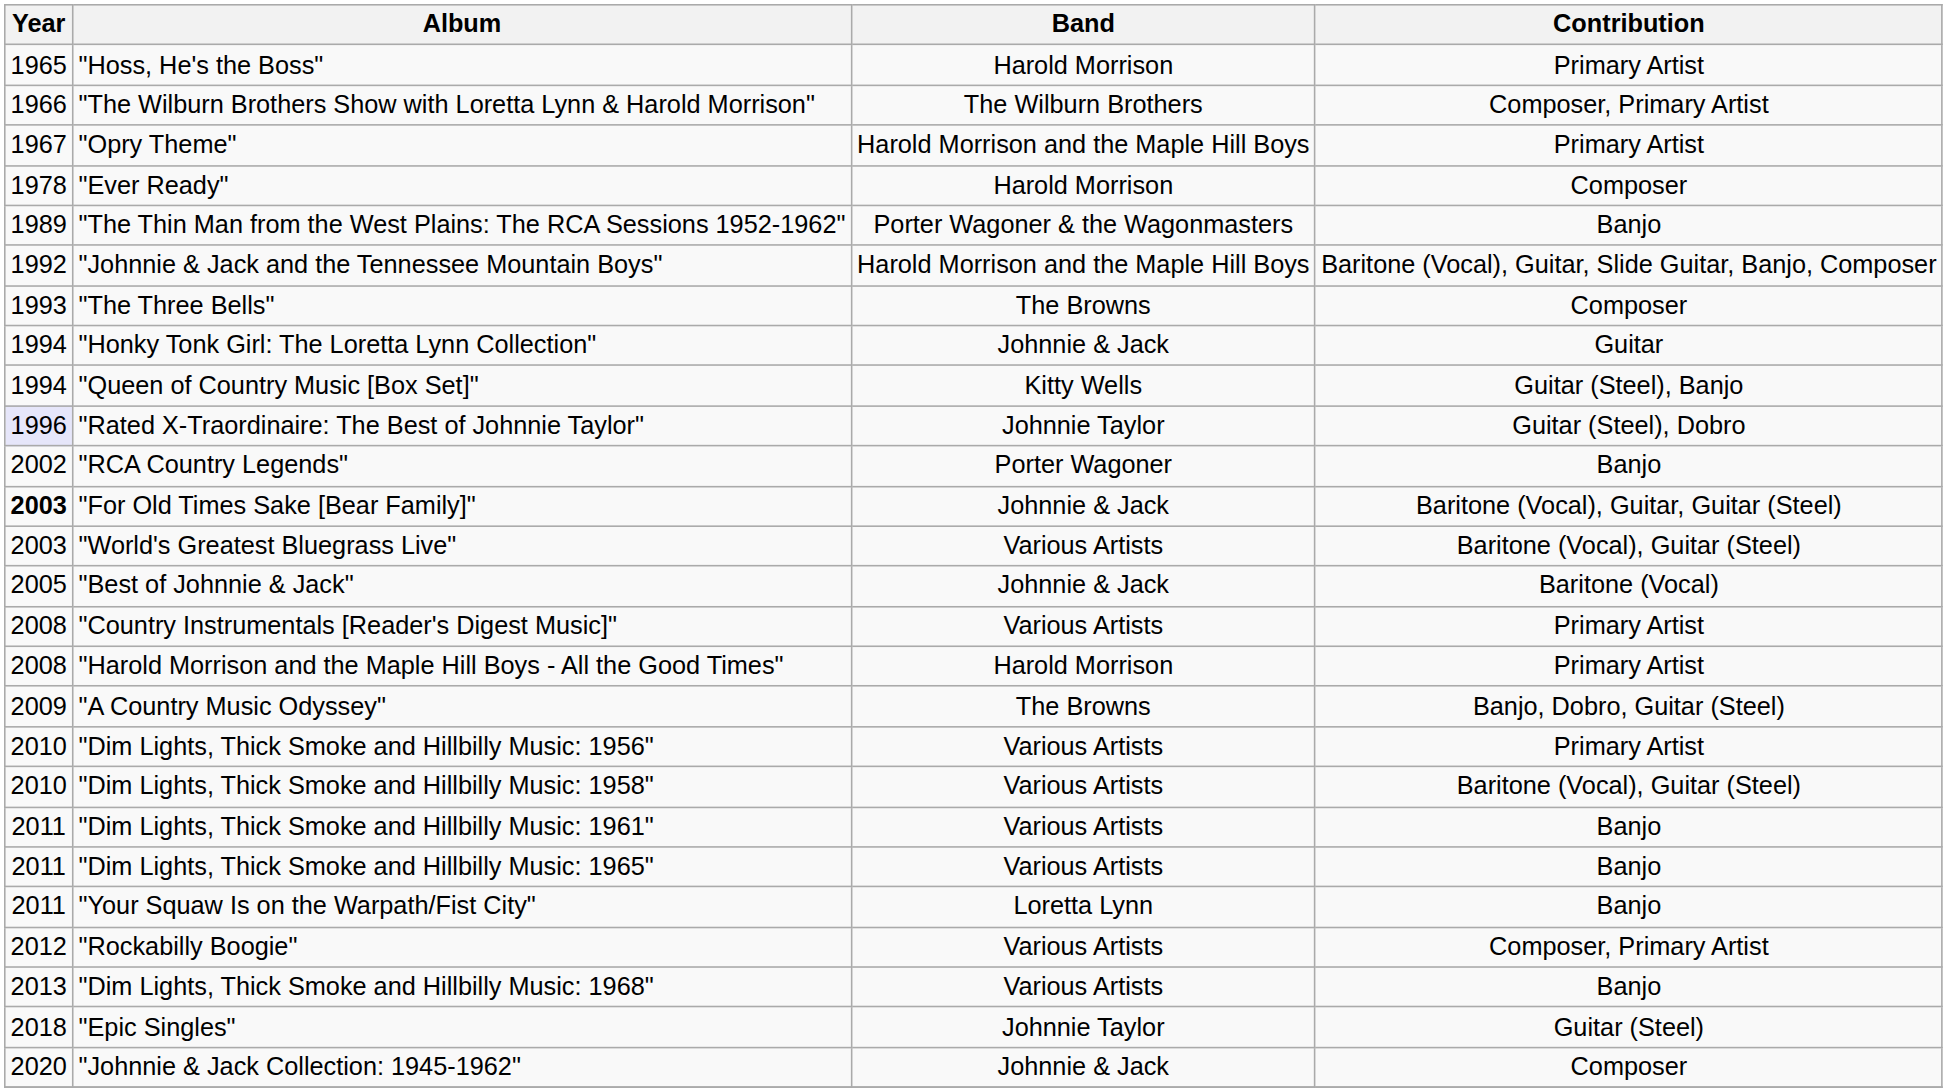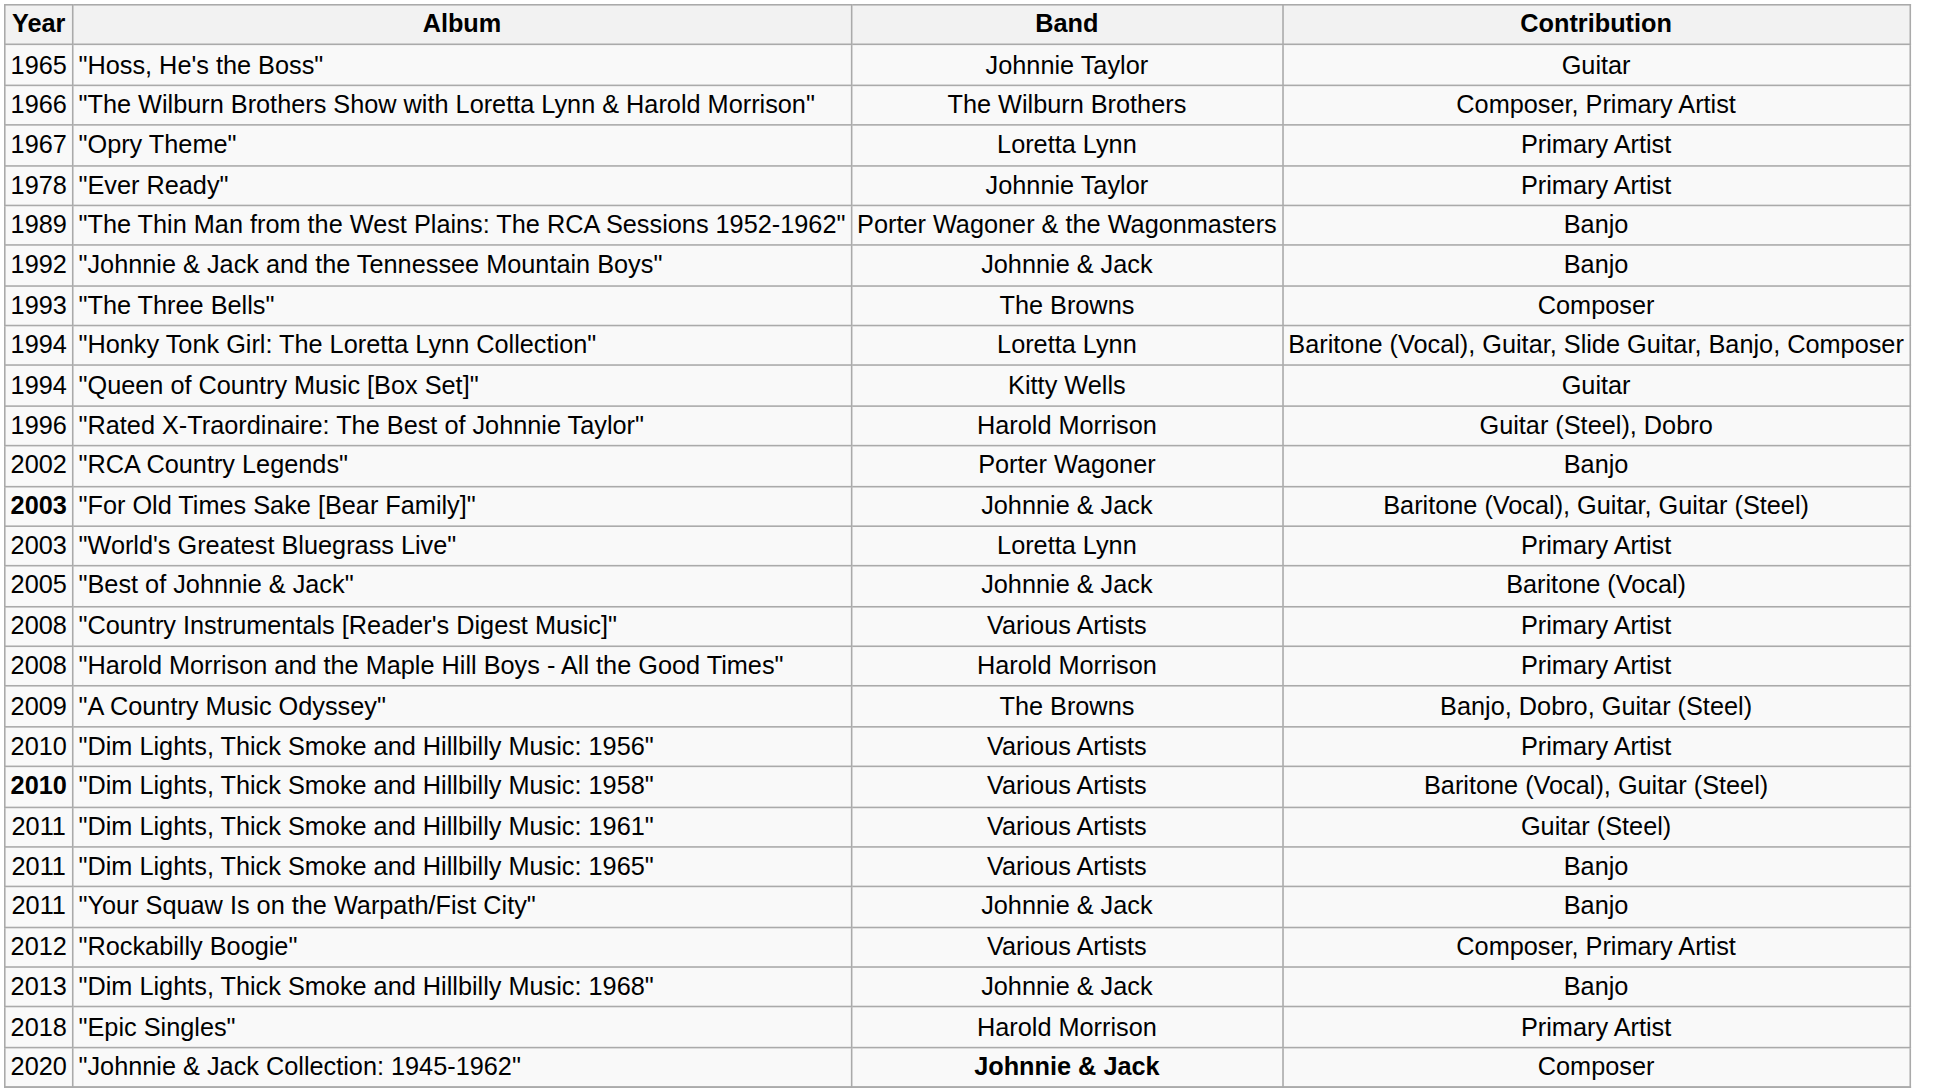"Hoss, He's the Boss" | Band: Harold Morrison -> Johnnie Taylor
"Hoss, He's the Boss" | Contribution: Primary Artist -> Guitar
"Opry Theme" | Band: Harold Morrison and the Maple Hill Boys -> Loretta Lynn
"Ever Ready" | Band: Harold Morrison -> Johnnie Taylor
"Ever Ready" | Contribution: Composer -> Primary Artist
"Johnnie & Jack and the Tennessee Mountain Boys" | Band: Harold Morrison and the Maple Hill Boys -> Johnnie & Jack
"Johnnie & Jack and the Tennessee Mountain Boys" | Contribution: Baritone (Vocal), Guitar, Slide Guitar, Banjo, Composer -> Banjo
"Honky Tonk Girl: The Loretta Lynn Collection" | Band: Johnnie & Jack -> Loretta Lynn
"Honky Tonk Girl: The Loretta Lynn Collection" | Contribution: Guitar -> Baritone (Vocal), Guitar, Slide Guitar, Banjo, Composer
"Queen of Country Music [Box Set]" | Contribution: Guitar (Steel), Banjo -> Guitar
"Rated X-Traordinaire: The Best of Johnnie Taylor" | Year: lavender background -> no background
"Rated X-Traordinaire: The Best of Johnnie Taylor" | Band: Johnnie Taylor -> Harold Morrison
"World's Greatest Bluegrass Live" | Band: Various Artists -> Loretta Lynn
"World's Greatest Bluegrass Live" | Contribution: Baritone (Vocal), Guitar (Steel) -> Primary Artist
"Dim Lights, Thick Smoke and Hillbilly Music: 1958" | Year: normal -> bold
"Dim Lights, Thick Smoke and Hillbilly Music: 1961" | Contribution: Banjo -> Guitar (Steel)
"Your Squaw Is on the Warpath/Fist City" | Band: Loretta Lynn -> Johnnie & Jack
"Dim Lights, Thick Smoke and Hillbilly Music: 1968" | Band: Various Artists -> Johnnie & Jack
"Epic Singles" | Band: Johnnie Taylor -> Harold Morrison
"Epic Singles" | Contribution: Guitar (Steel) -> Primary Artist
"Johnnie & Jack Collection: 1945-1962" | Band: normal -> bold
